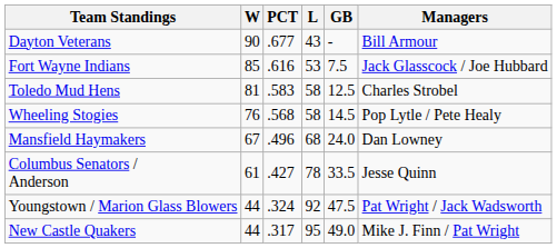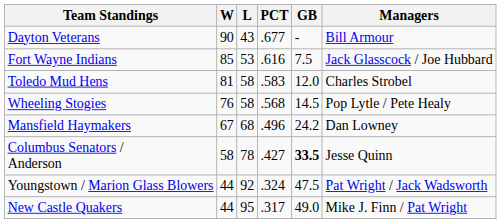columns swapped: L <-> PCT
Toledo Mud Hens | GB: 12.5 -> 12.0
Mansfield Haymakers | GB: 24.0 -> 24.2
Columbus Senators / Anderson | W: 61 -> 58
Columbus Senators / Anderson | GB: normal -> bold
